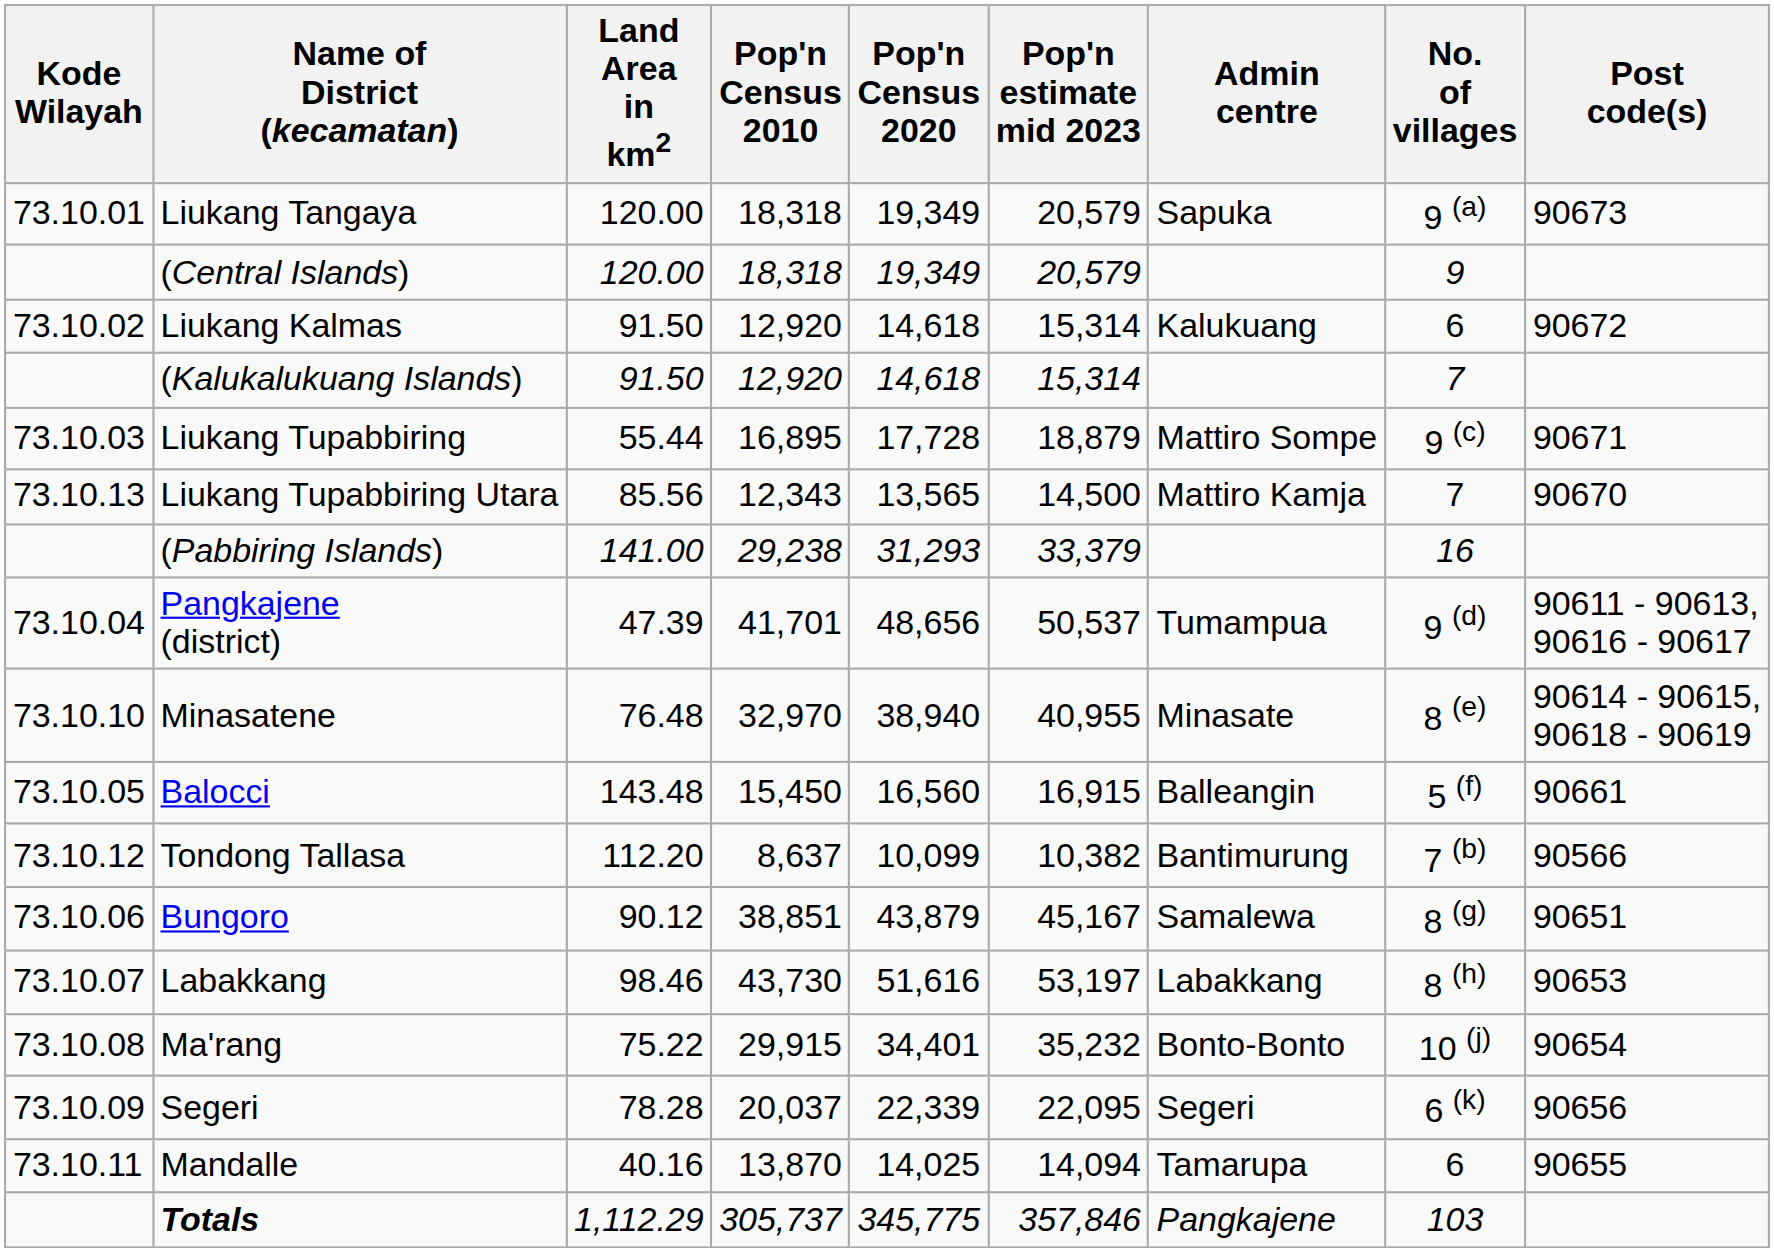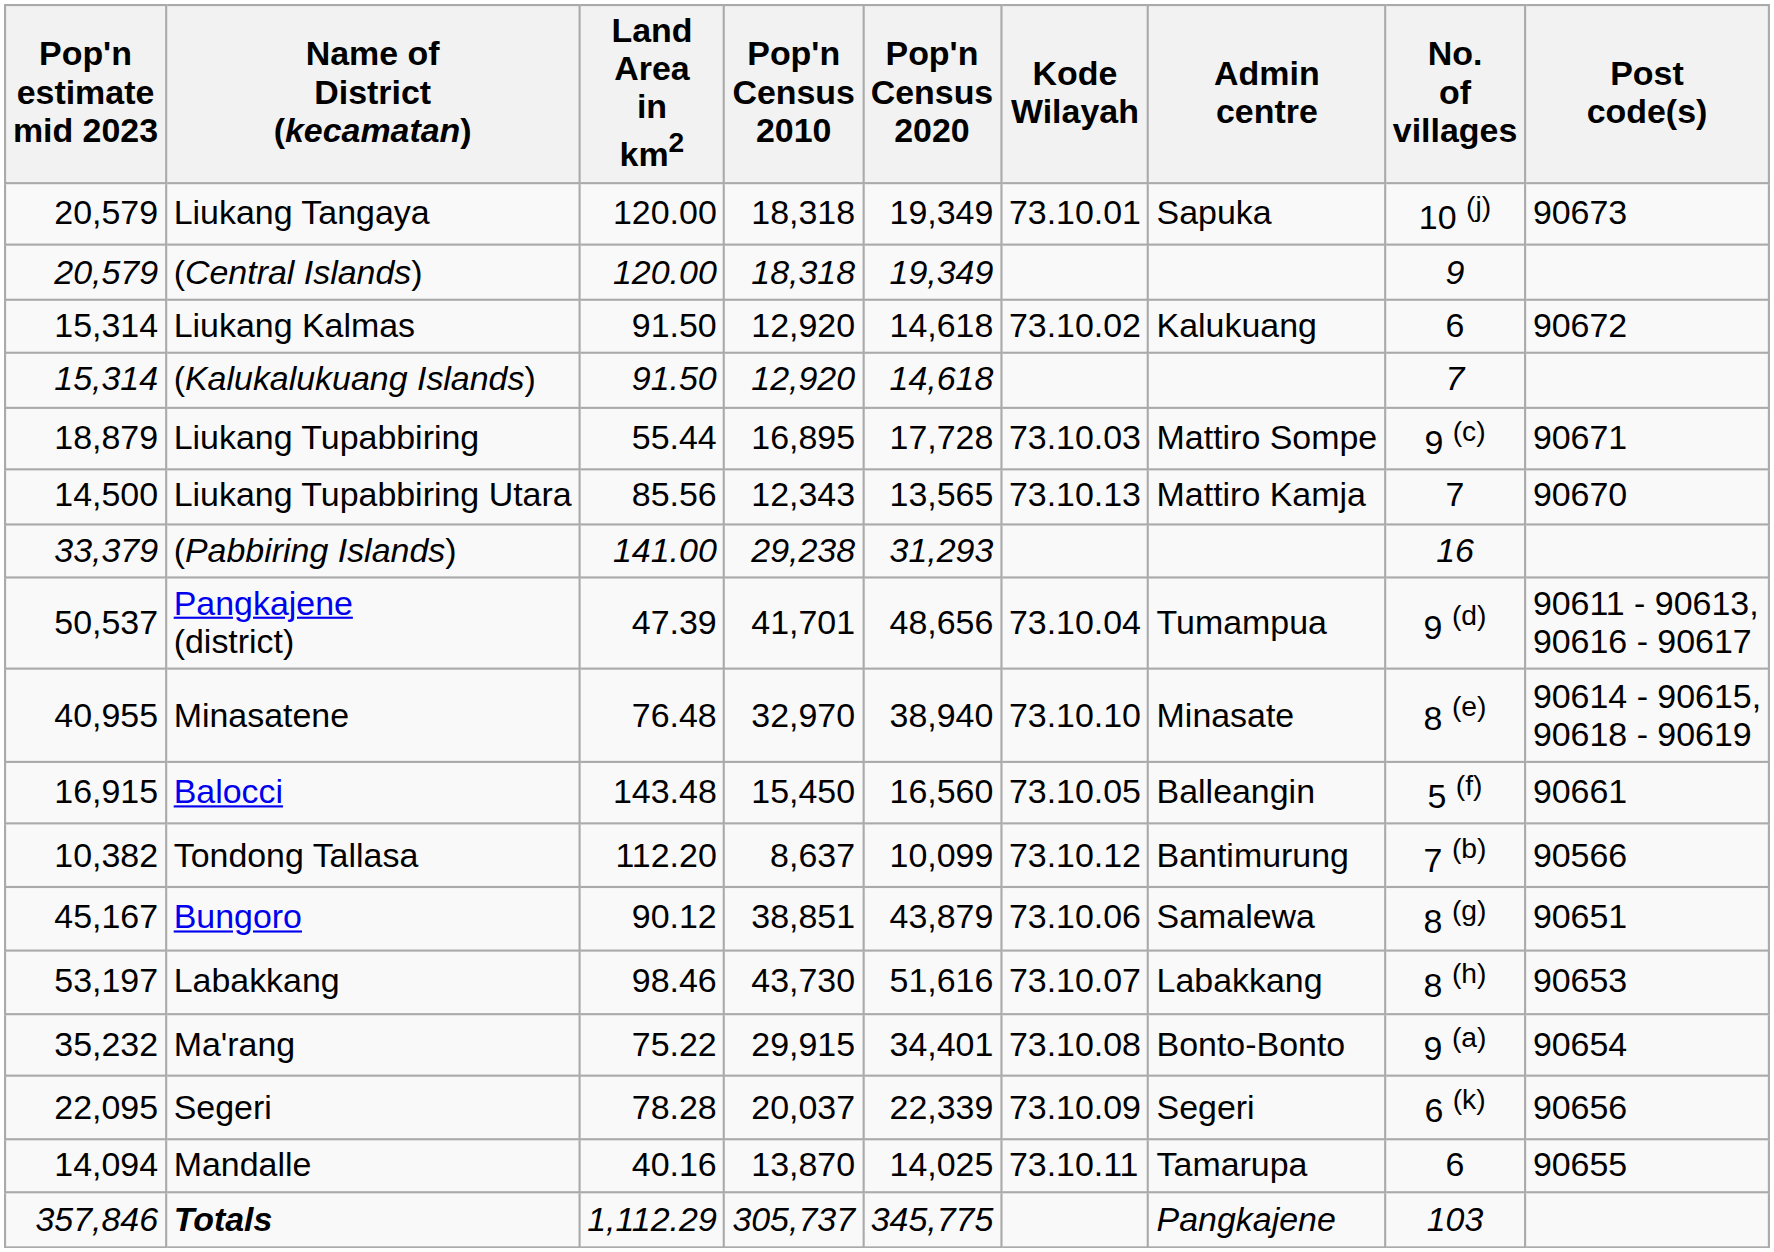columns swapped: Kode Wilayah <-> Pop'n estimate mid 2023
Liukang Tangaya | No. of villages: 9 (a) -> 10 (j)
Ma'rang | No. of villages: 10 (j) -> 9 (a)
